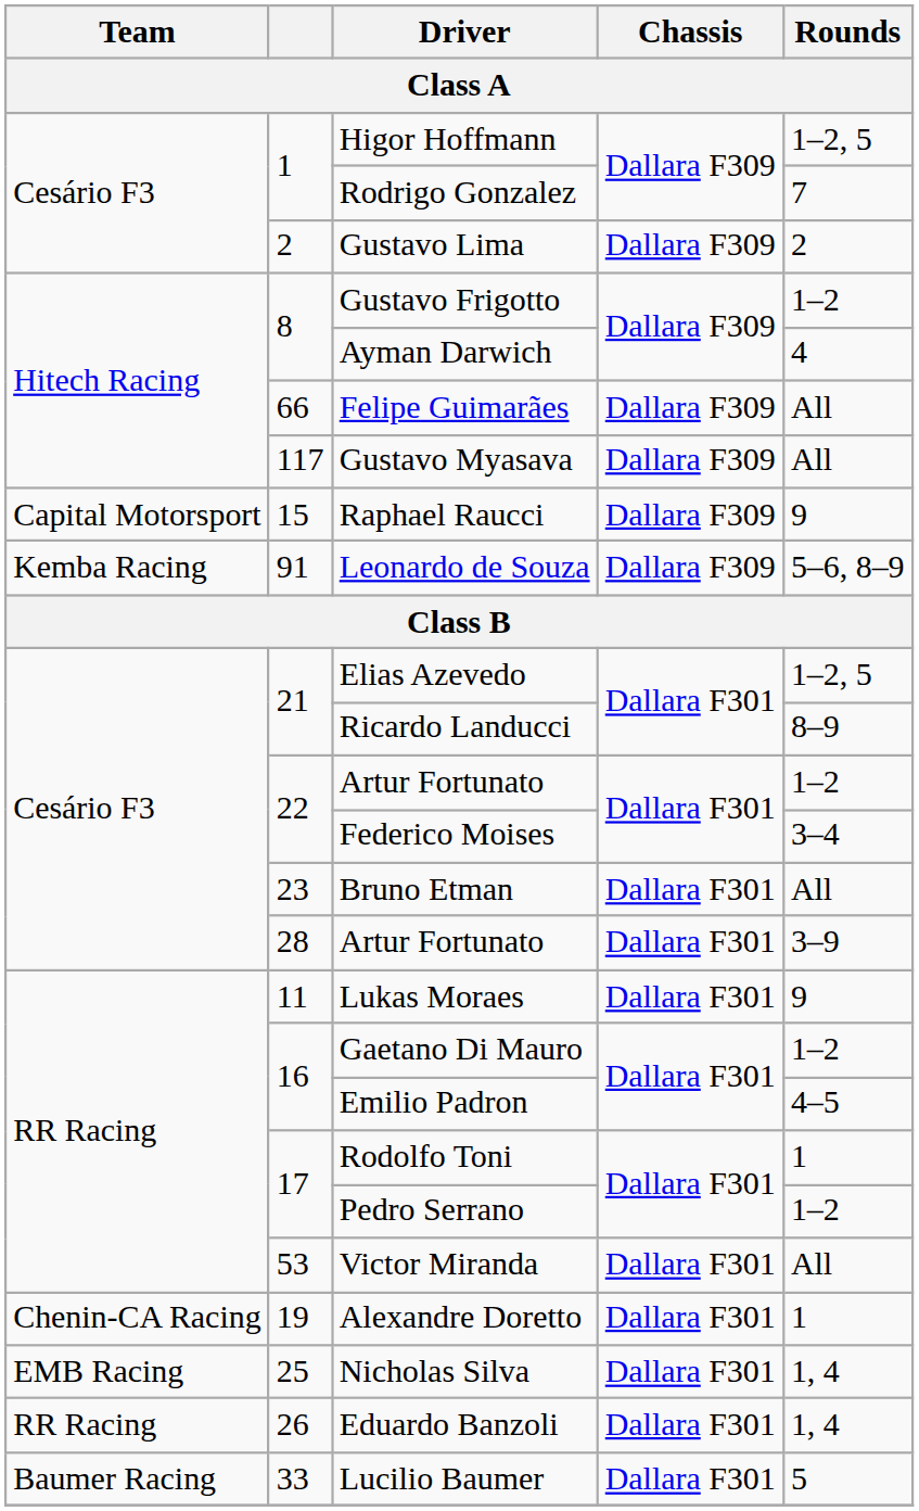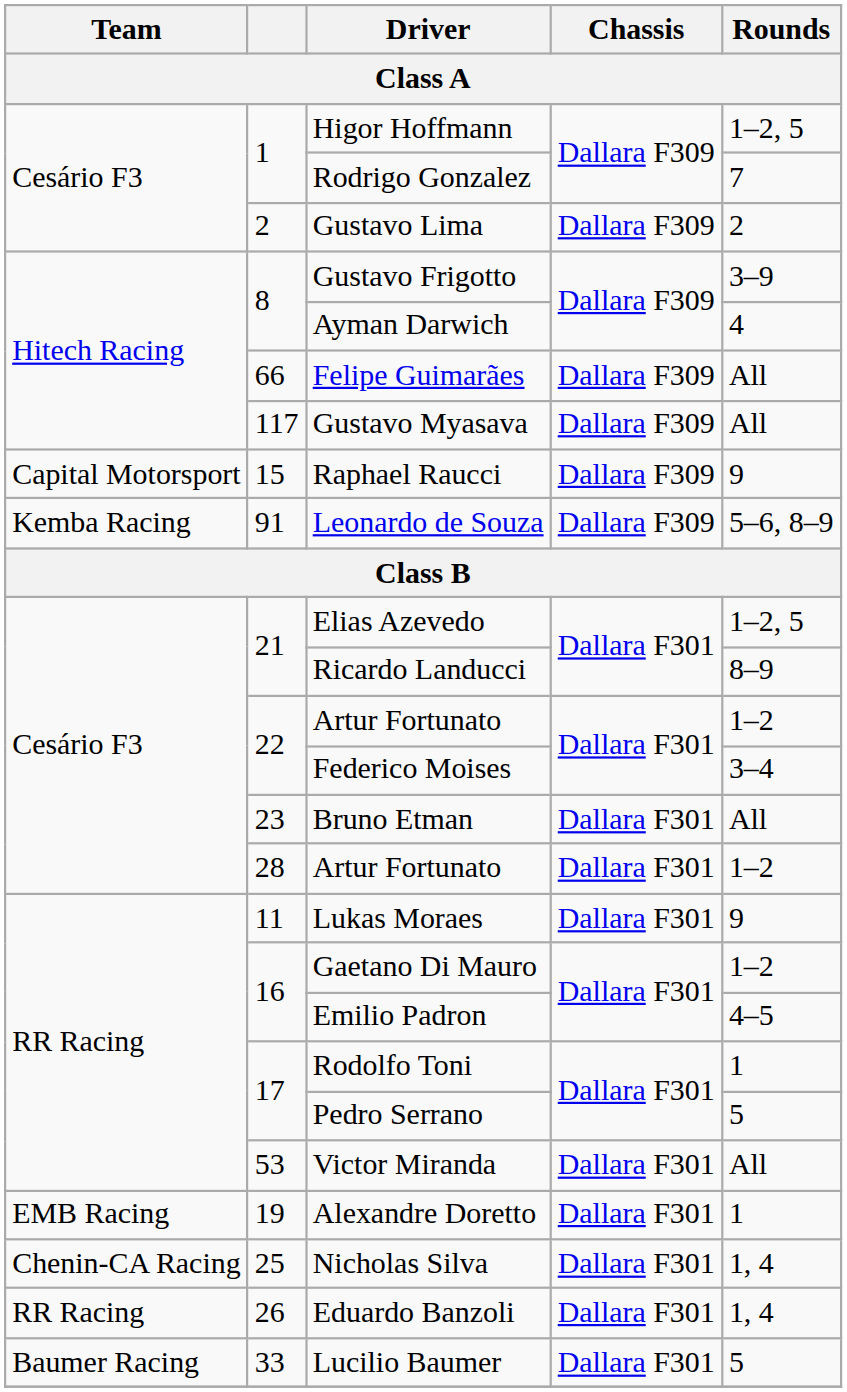Gustavo Frigotto | Rounds: 1–2 -> 3–9
28 / Artur Fortunato | Rounds: 3–9 -> 1–2
Pedro Serrano | Rounds: 1–2 -> 5
Alexandre Doretto | Team: Chenin-CA Racing -> EMB Racing
Nicholas Silva | Team: EMB Racing -> Chenin-CA Racing
